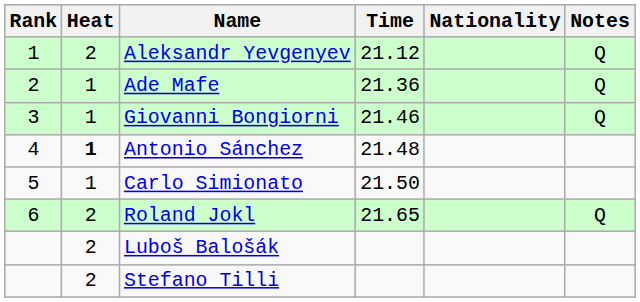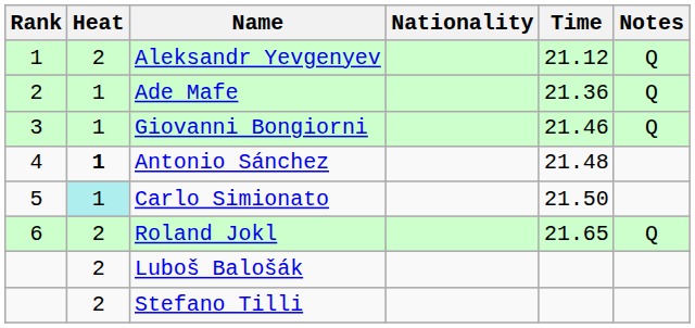columns swapped: Nationality <-> Time
Carlo Simionato | Heat: no background -> paleturquoise background
